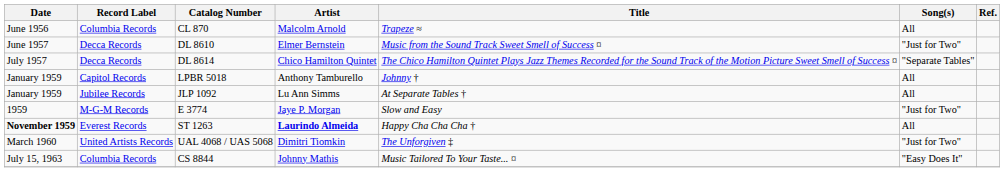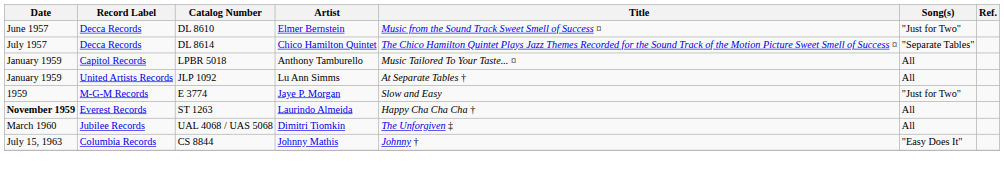- row: June 1956 | Columbia Records | CL 870 | Malcolm Arnold | Trapeze ≈ | All
LPBR 5018 | Title: Johnny † -> Music Tailored To Your Taste... ¤
JLP 1092 | Record Label: Jubilee Records -> United Artists Records
ST 1263 | Artist: bold -> normal
UAL 4068 / UAS 5068 | Record Label: United Artists Records -> Jubilee Records
UAL 4068 / UAS 5068 | Song(s): "Just for Two" -> All
CS 8844 | Title: Music Tailored To Your Taste... ¤ -> Johnny †
